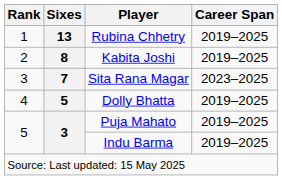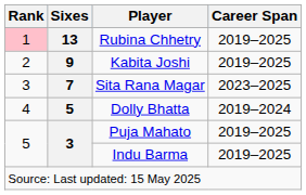Rubina Chhetry | Rank: no background -> pink background
Kabita Joshi | Sixes: 8 -> 9
Dolly Bhatta | Career Span: 2019–2025 -> 2019–2024
